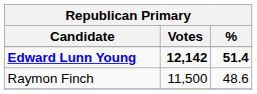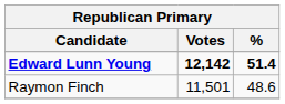Raymon Finch | Votes: 11,500 -> 11,501
